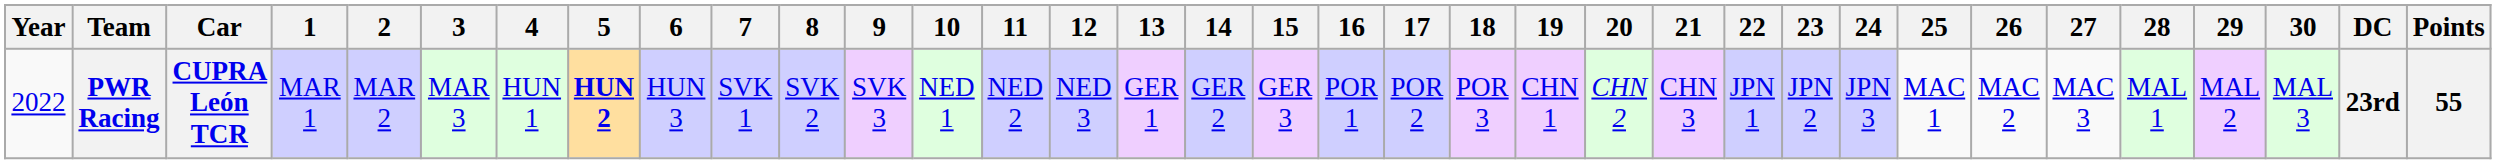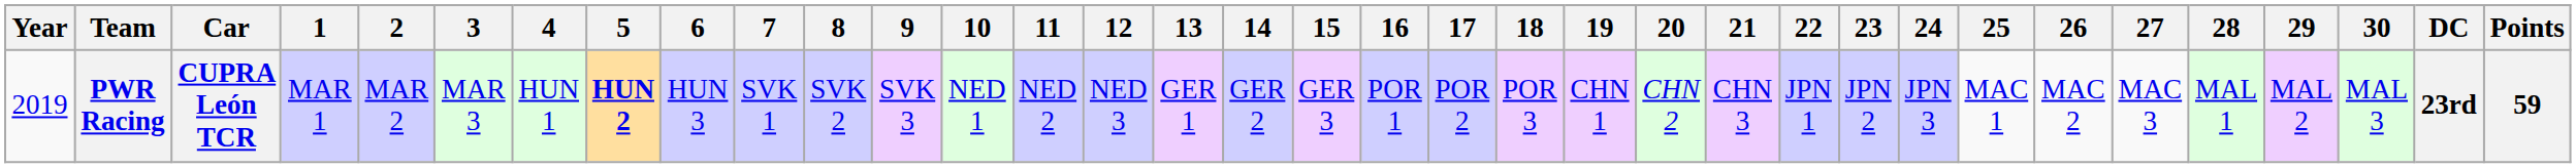PWR Racing | Year: 2022 -> 2019
PWR Racing | Points: 55 -> 59
